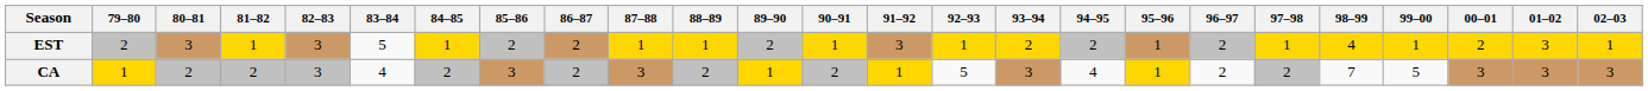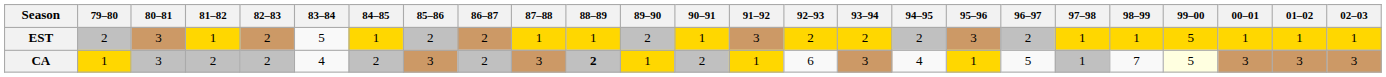EST | 82–83: 3 -> 2
EST | 92–93: 1 -> 2
EST | 95–96: 1 -> 3
EST | 98–99: 4 -> 1
EST | 99–00: 1 -> 5
EST | 00–01: 2 -> 1
EST | 01–02: 3 -> 1
CA | 80–81: 2 -> 3
CA | 82–83: 3 -> 2
CA | 88–89: normal -> bold
CA | 92–93: 5 -> 6
CA | 96–97: 2 -> 5
CA | 97–98: 2 -> 1
CA | 99–00: no background -> lightyellow background
